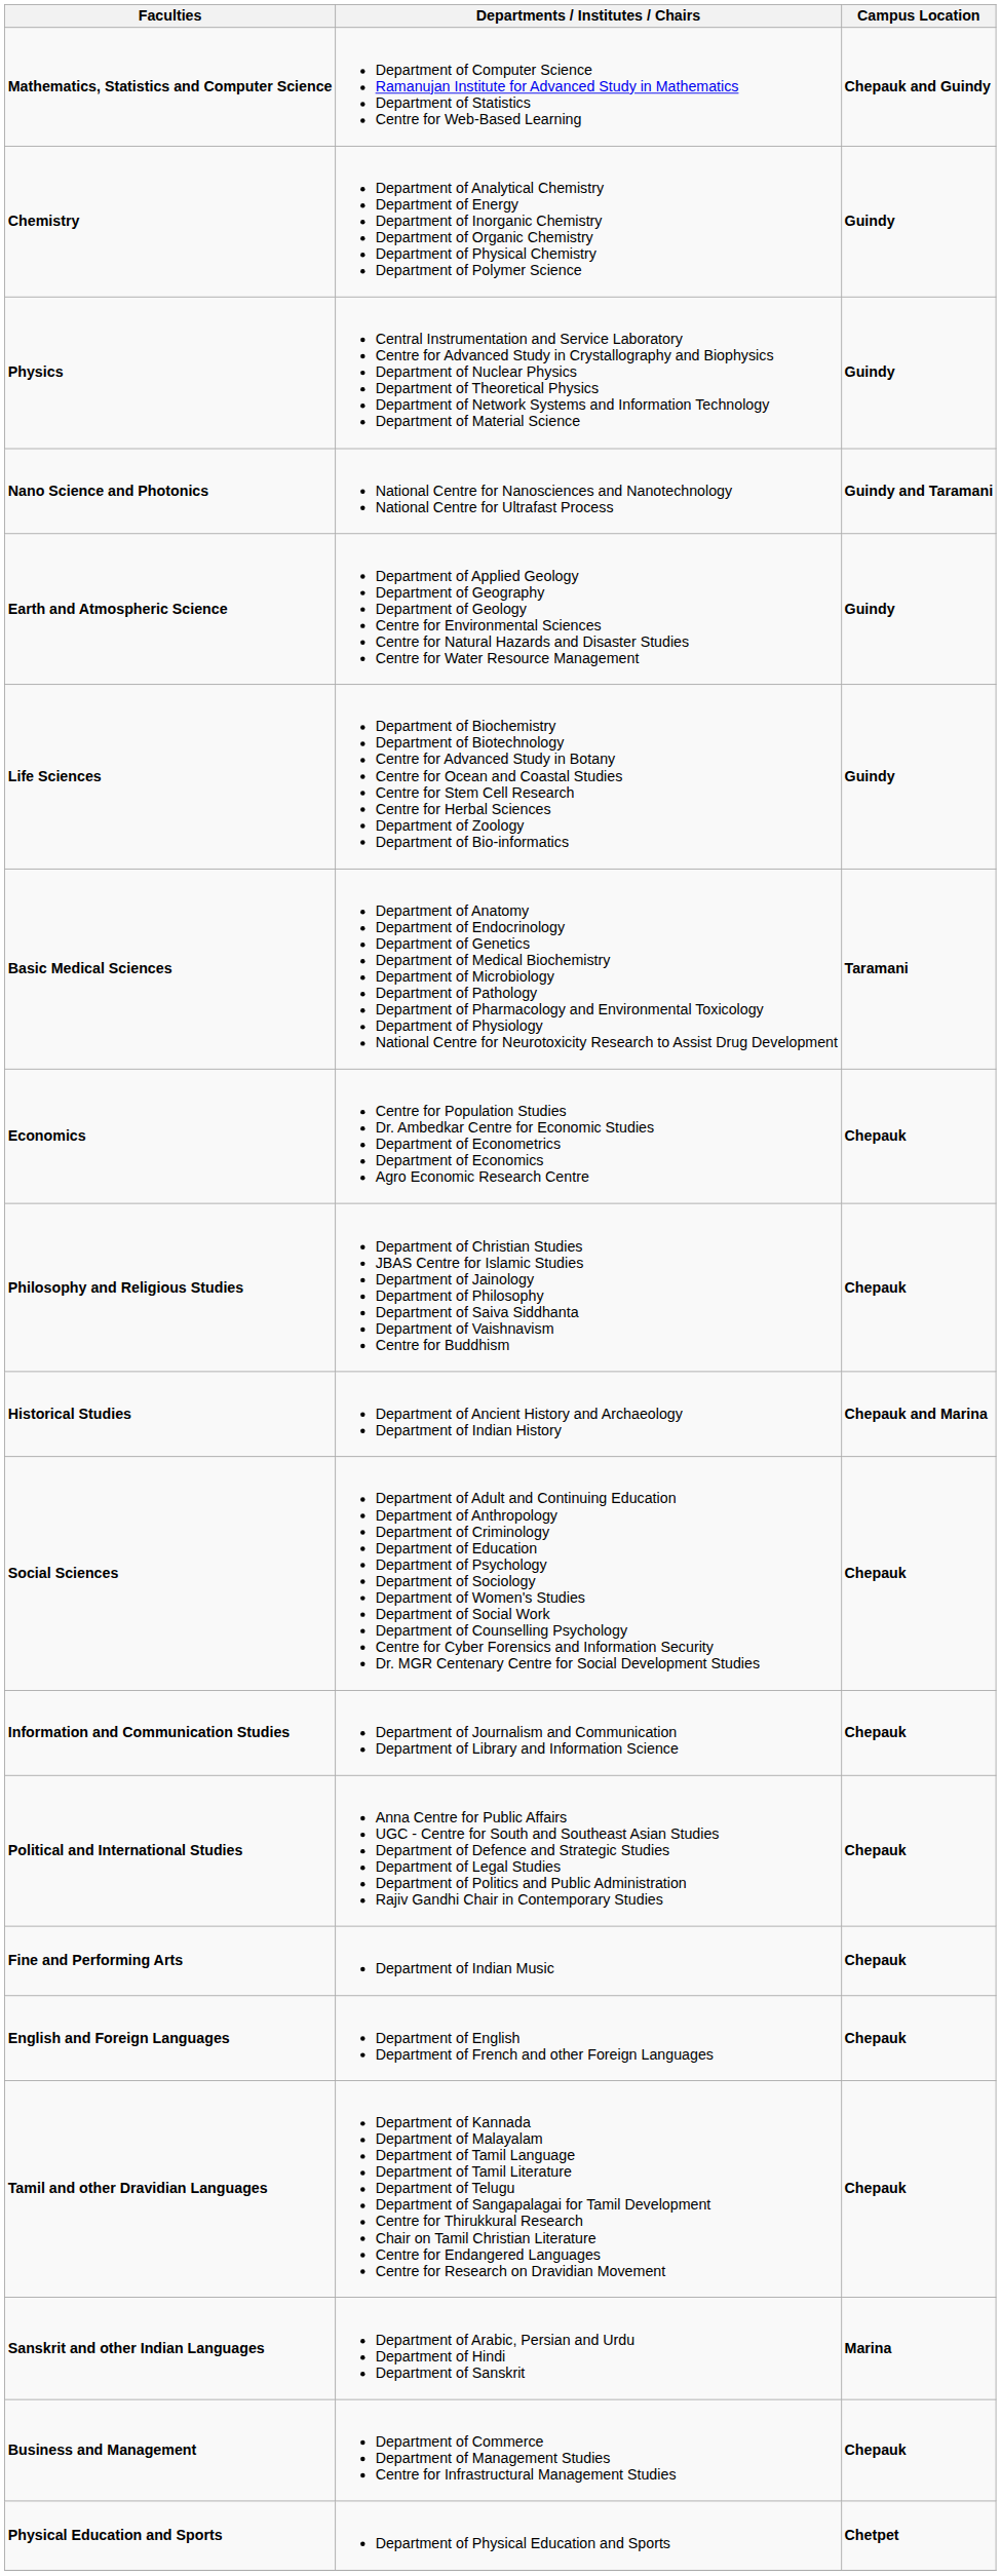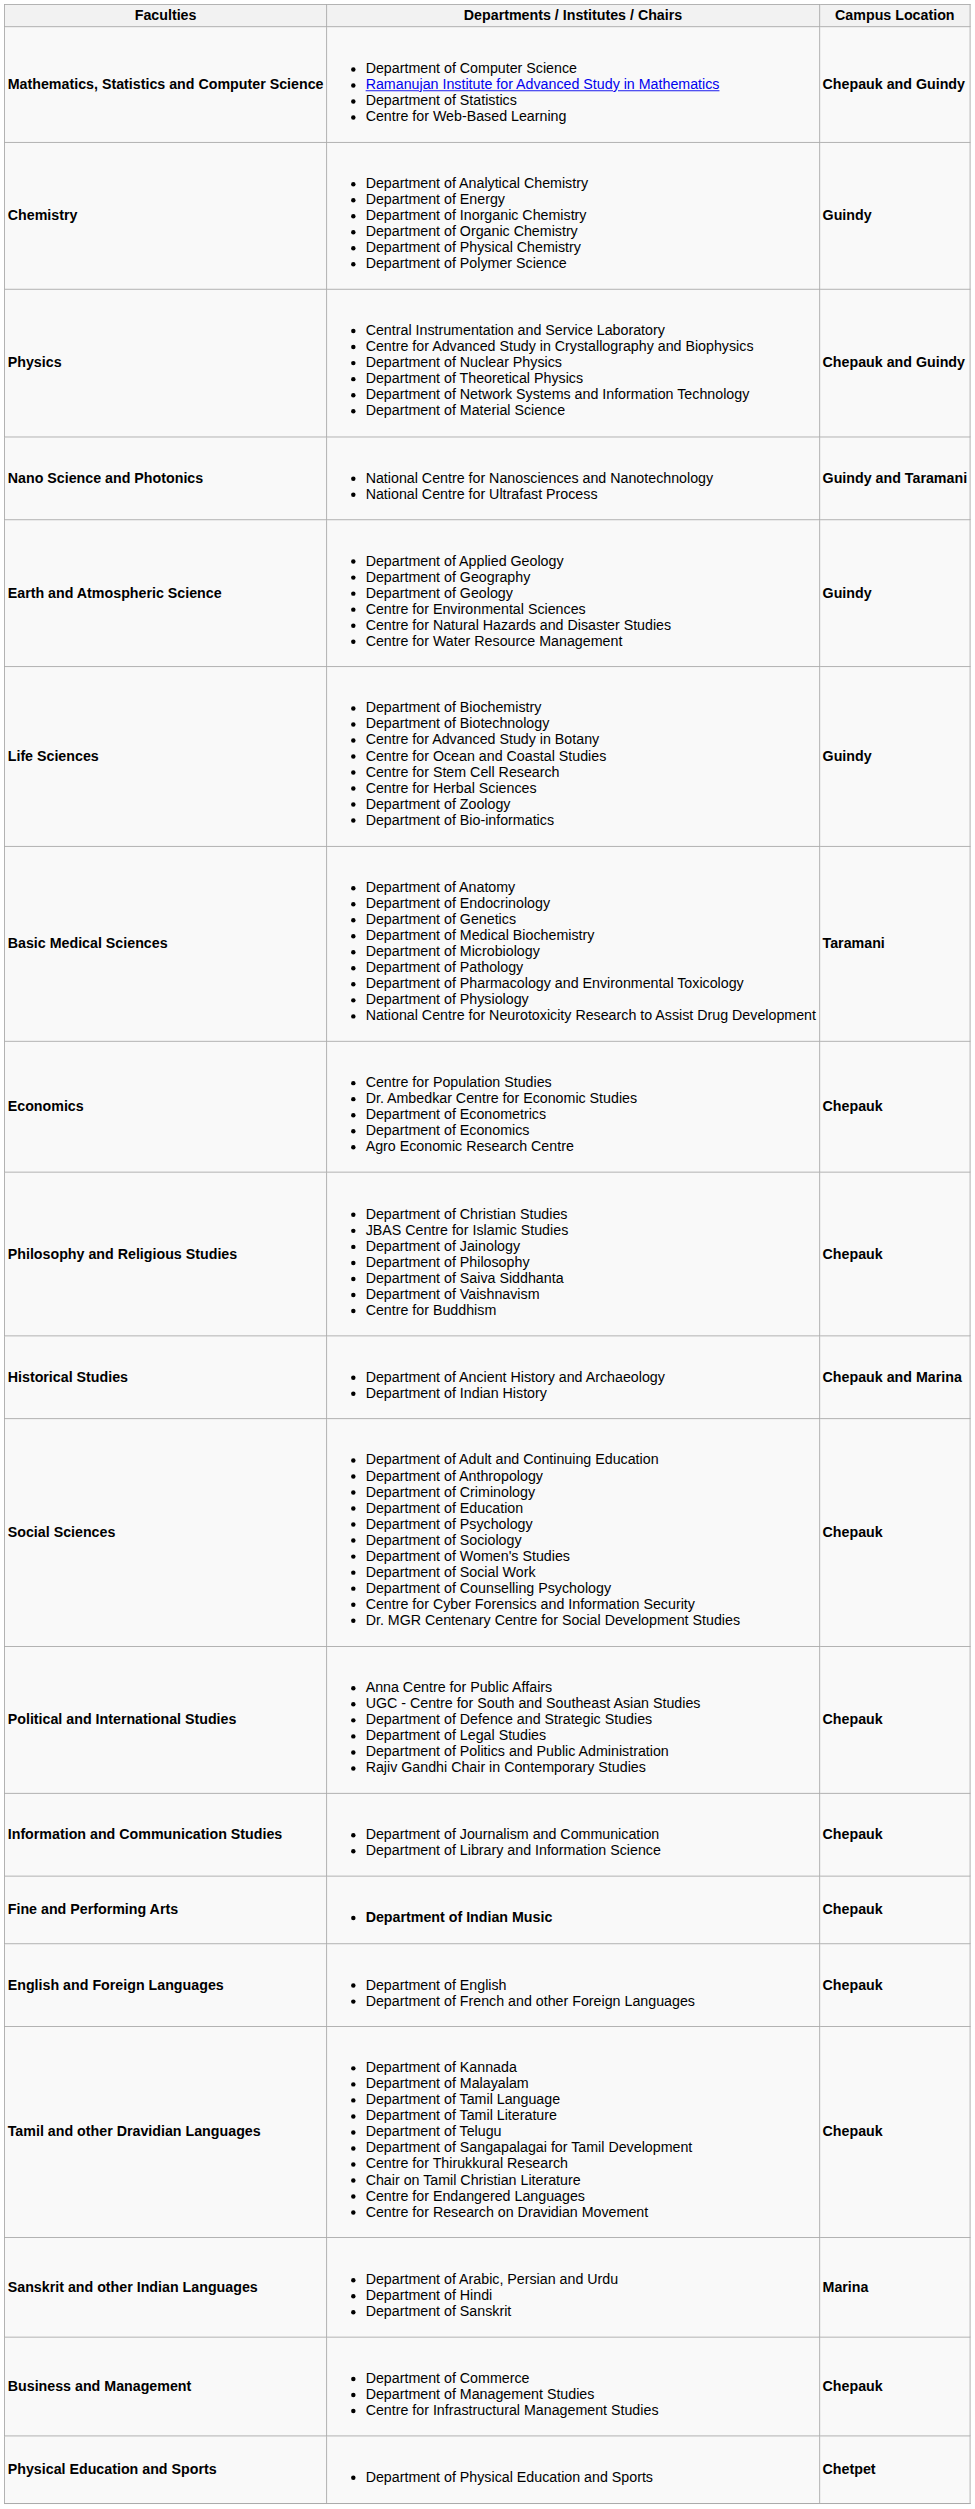Physics | Campus Location: Guindy -> Chepauk and Guindy
rows swapped: Political and International Studies <-> Information and Communication Studies
Fine and Performing Arts | Departments / Institutes / Chairs: normal -> bold
